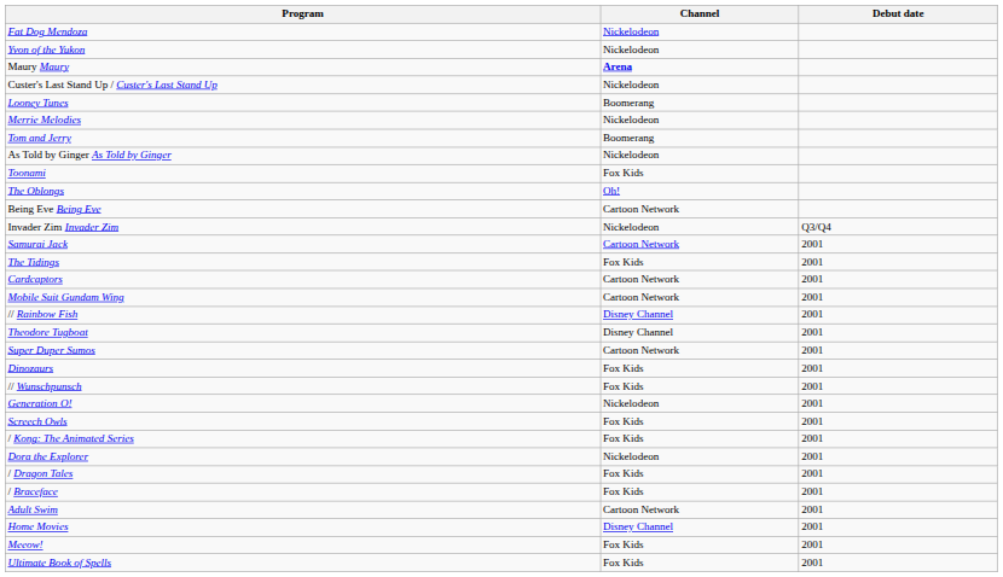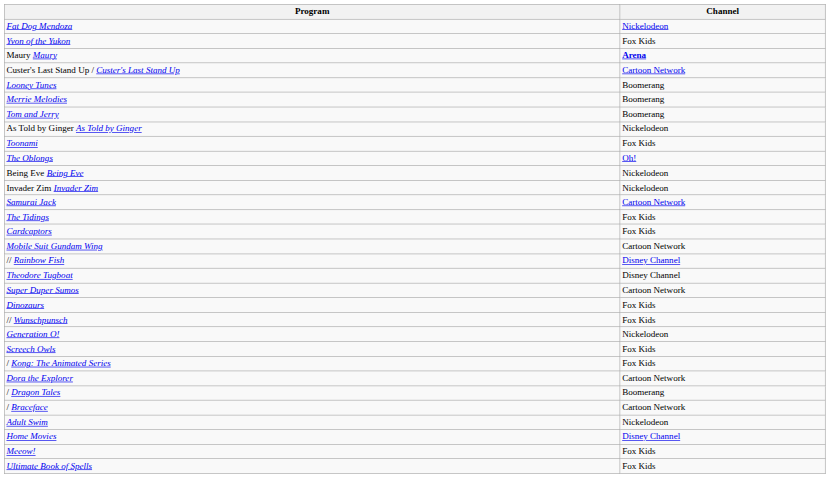- column: Debut date | Q3/Q4 | 2001 | 2001 | 2001 | 2001 | 2001 | 2001 | 2001 | 2001 | 2001 | 2001 | 2001 | 2001 | 2001 | 2001 | 2001 | 2001 | 2001 | 2001 | 2001
Yvon of the Yukon | Channel: Nickelodeon -> Fox Kids
Custer's Last Stand Up / Custer's Last Stand Up | Channel: Nickelodeon -> Cartoon Network
Merrie Melodies | Channel: Nickelodeon -> Boomerang
Being Eve Being Eve | Channel: Cartoon Network -> Nickelodeon
Cardcaptors | Channel: Cartoon Network -> Fox Kids
Dora the Explorer | Channel: Nickelodeon -> Cartoon Network
/ Dragon Tales | Channel: Fox Kids -> Boomerang
/ Braceface | Channel: Fox Kids -> Cartoon Network
Adult Swim | Channel: Cartoon Network -> Nickelodeon
